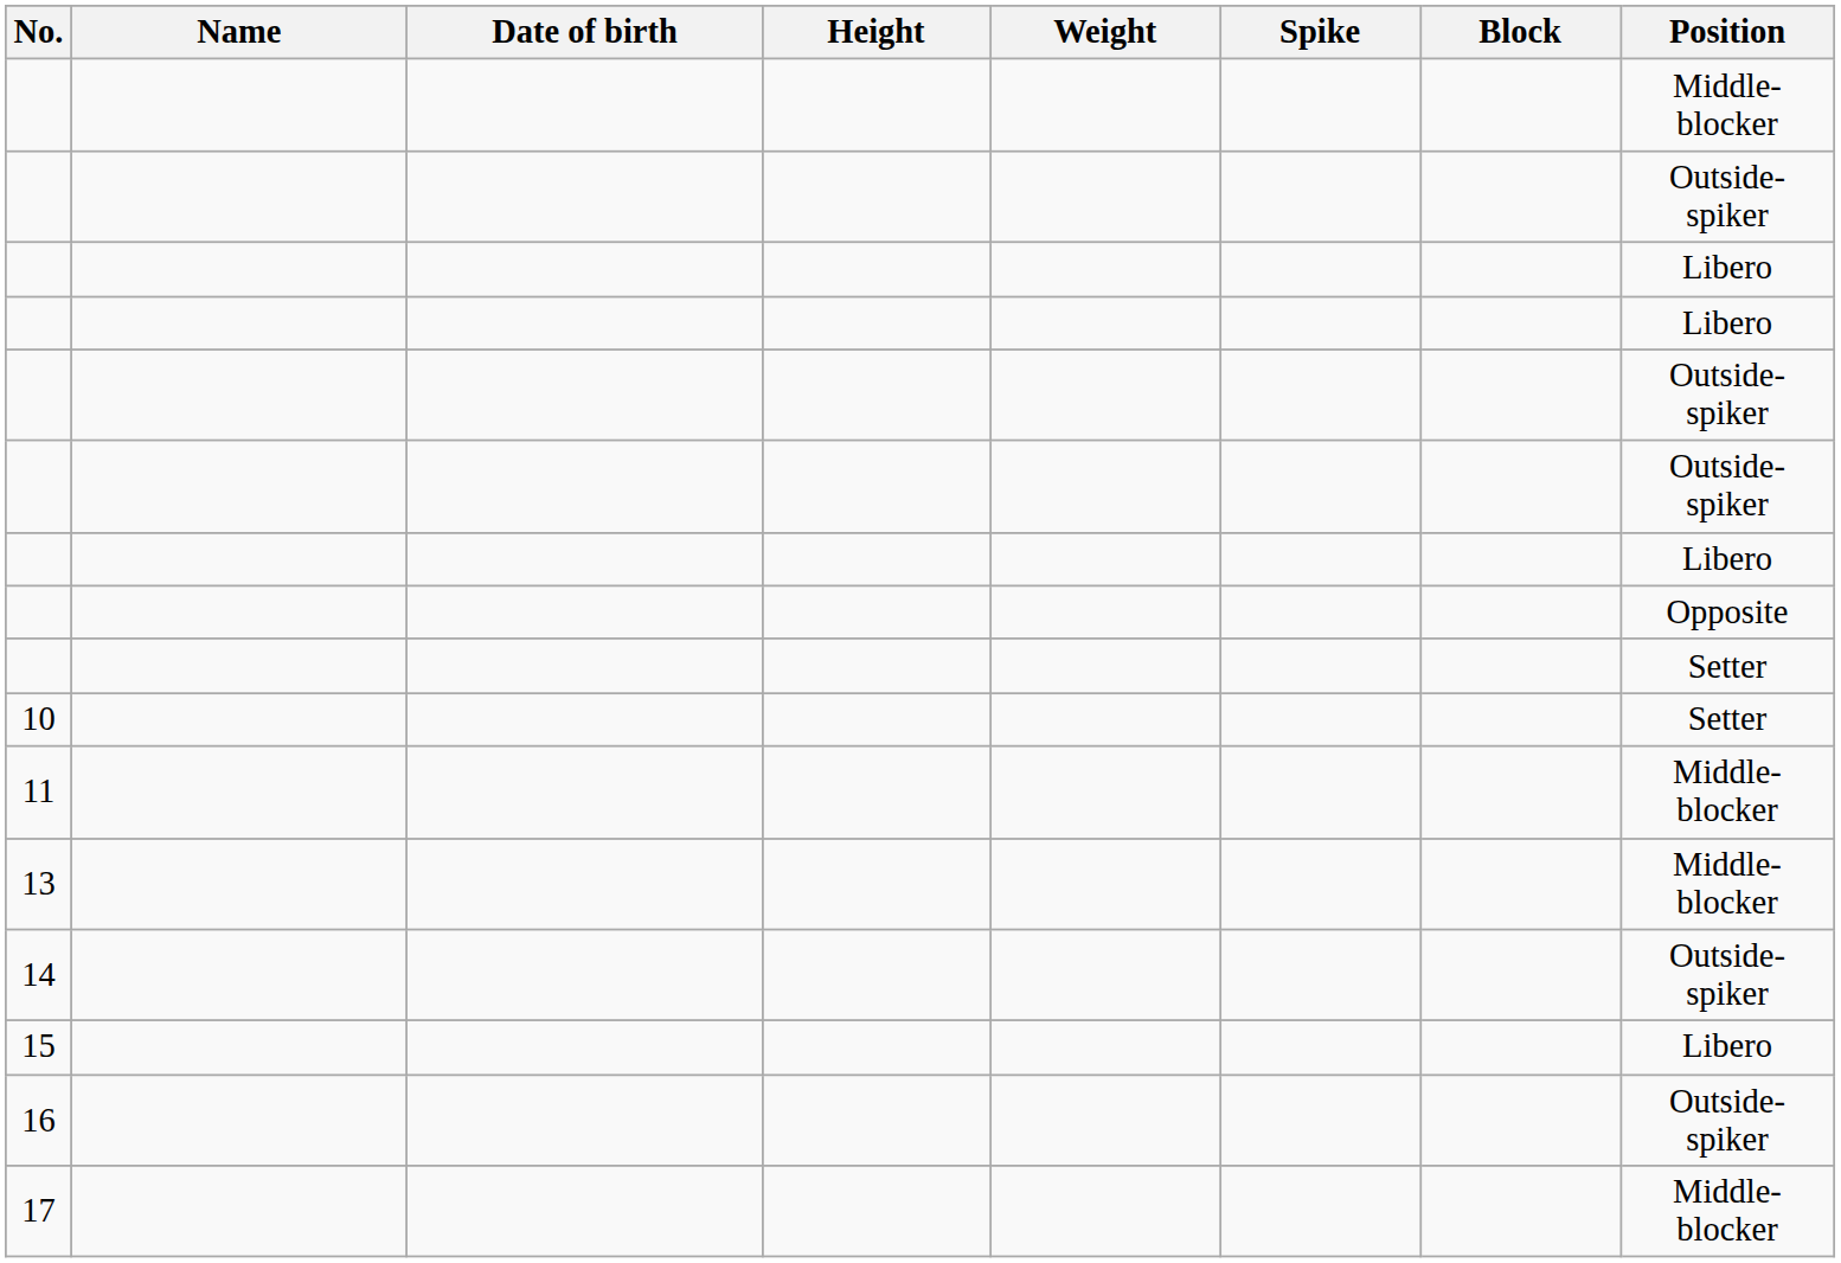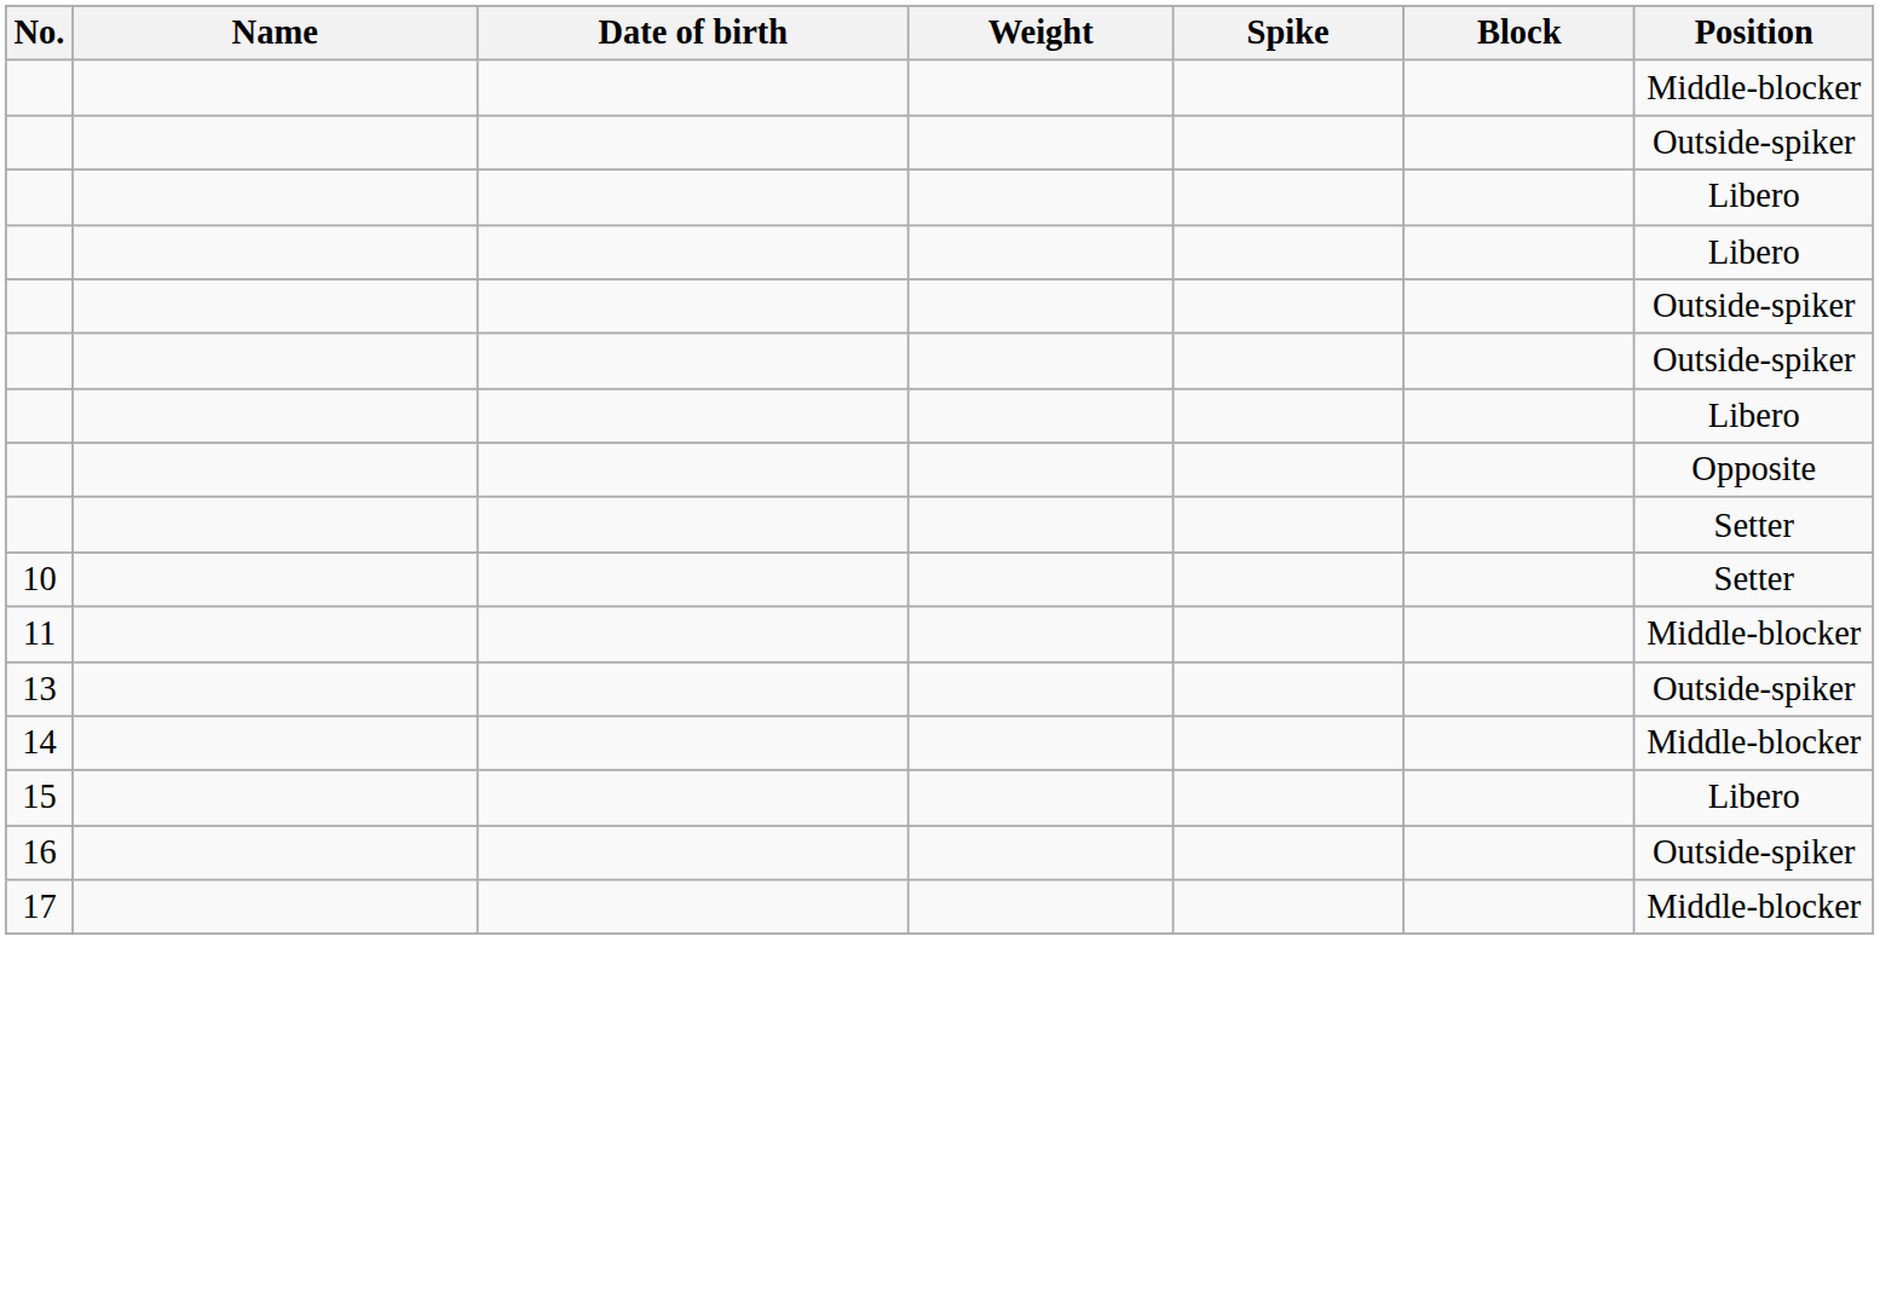- column: Height
13 | Position: Middle-blocker -> Outside-spiker
14 | Position: Outside-spiker -> Middle-blocker
